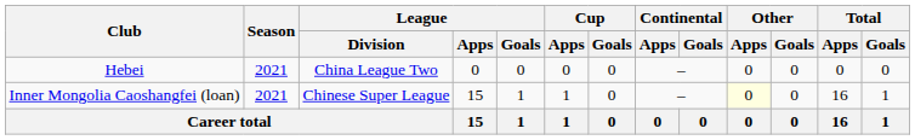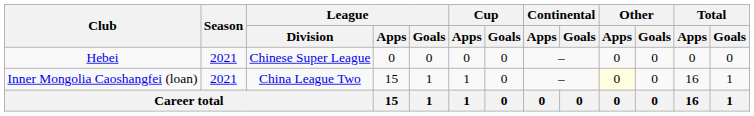Hebei | League / Division: China League Two -> Chinese Super League
Inner Mongolia Caoshangfei (loan) | League / Division: Chinese Super League -> China League Two
